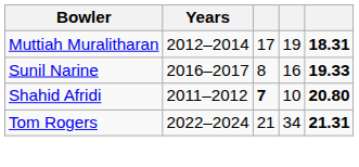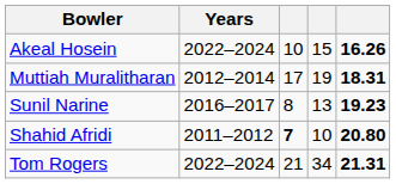+ row: Akeal Hosein | 2022–2024 | 10 | 15 | 16.26
Sunil Narine | column 4: 16 -> 13
Sunil Narine | column 5: 19.33 -> 19.23
